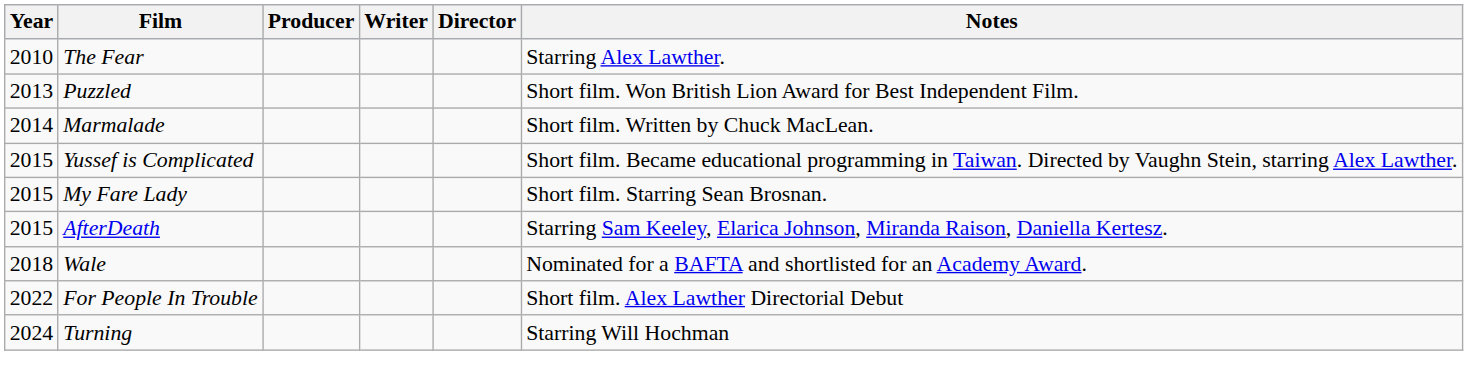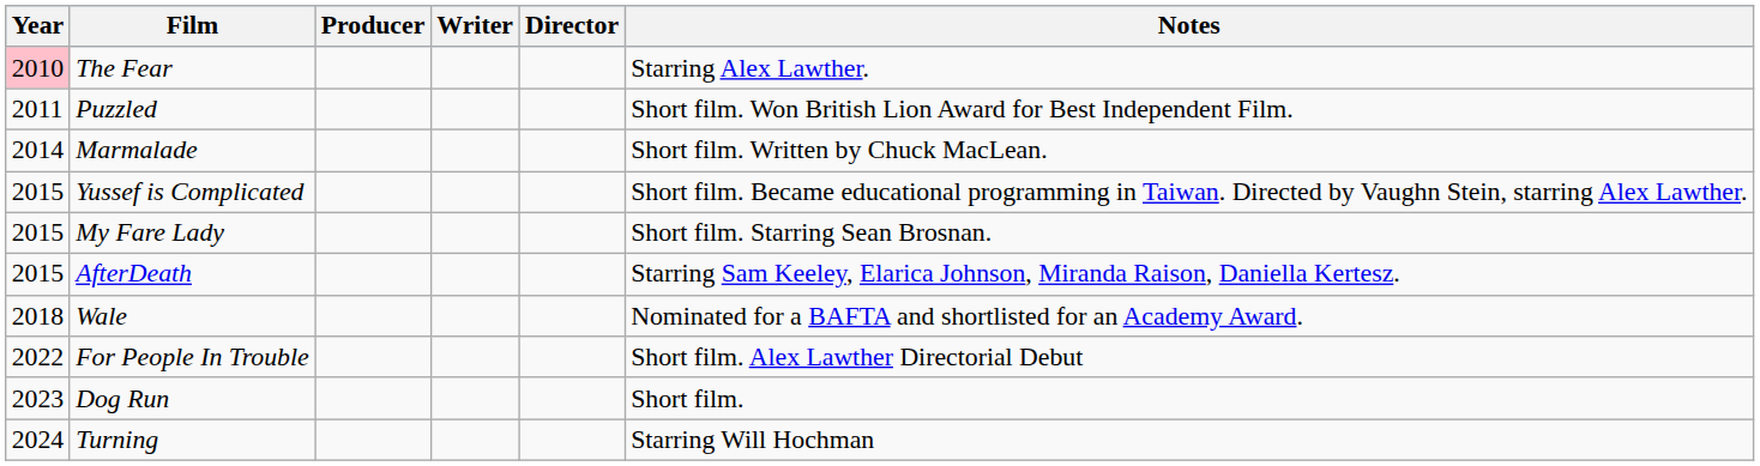The Fear | Year: no background -> pink background
Puzzled | Year: 2013 -> 2011
+ row: 2023 | Dog Run | Short film.
